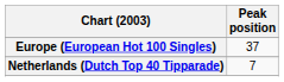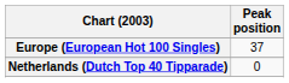Netherlands (Dutch Top 40 Tipparade) | Peak position: 7 -> 0
